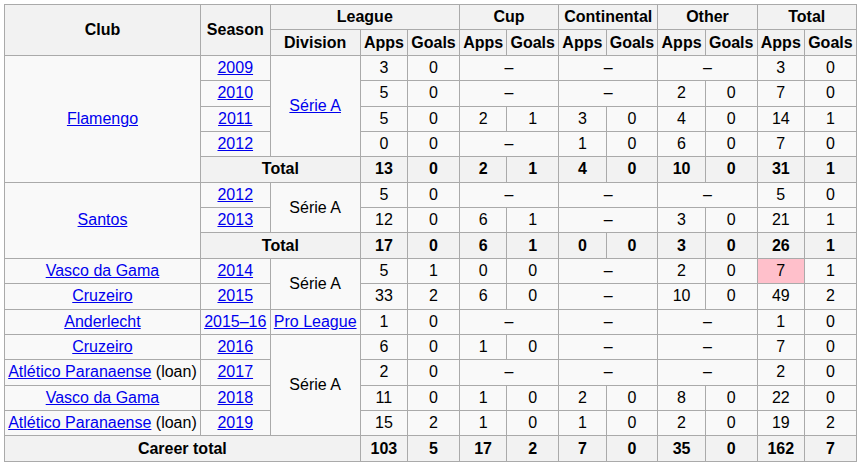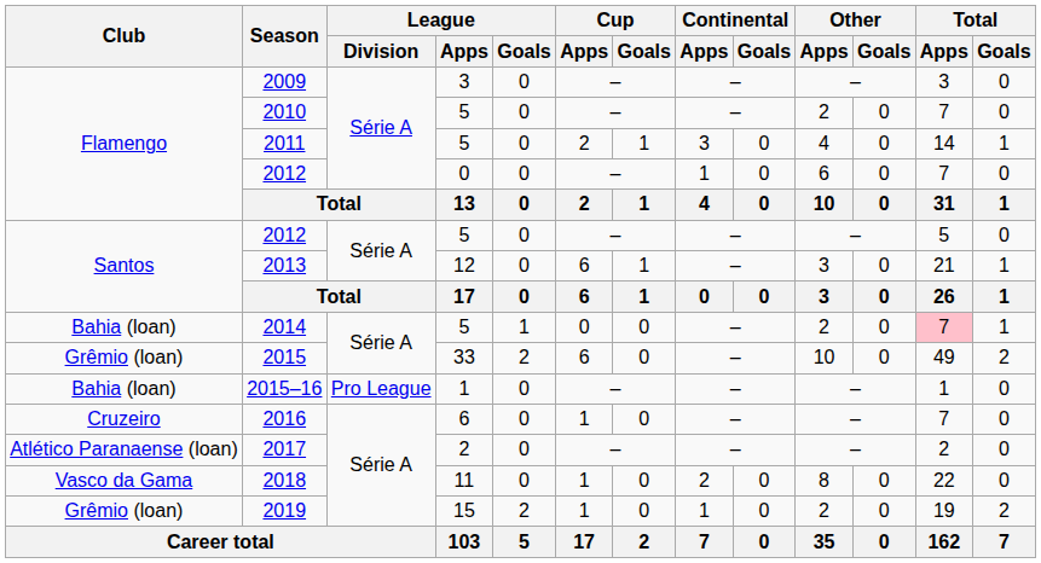2014 | Club: Vasco da Gama -> Bahia (loan)
2015 | Club: Cruzeiro -> Grêmio (loan)
2015–16 | Club: Anderlecht -> Bahia (loan)
2019 | Club: Atlético Paranaense (loan) -> Grêmio (loan)
